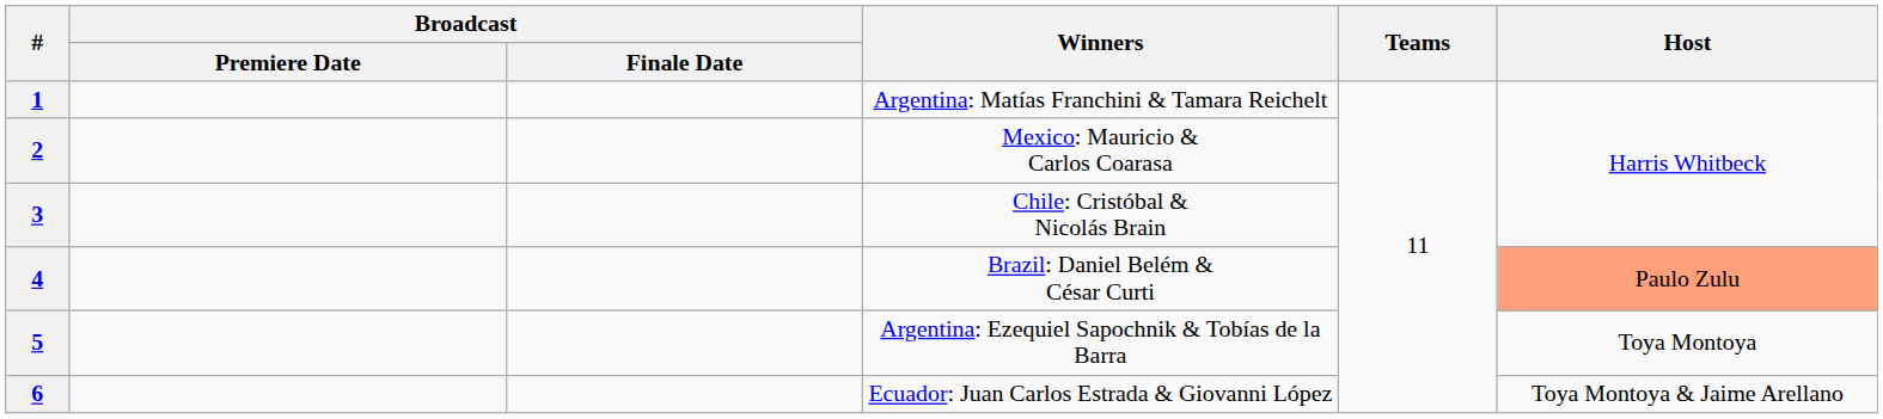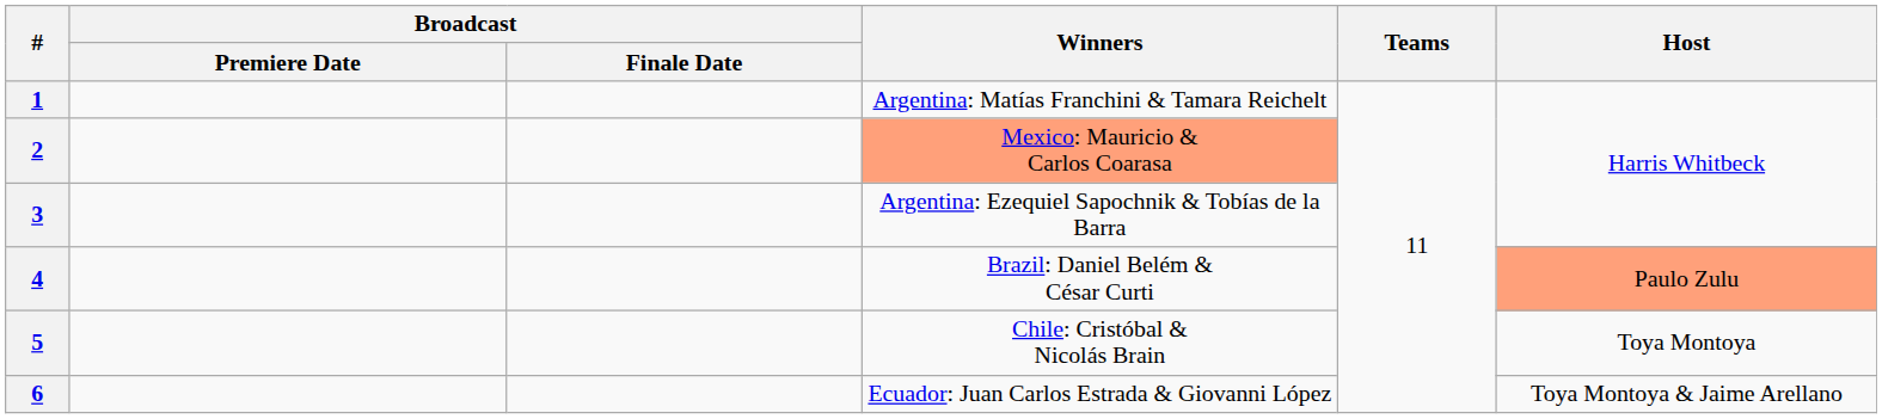2 | Winners: no background -> lightsalmon background
3 | Winners: Chile: Cristóbal & Nicolás Brain -> Argentina: Ezequiel Sapochnik & Tobías de la Barra
5 | Winners: Argentina: Ezequiel Sapochnik & Tobías de la Barra -> Chile: Cristóbal & Nicolás Brain
